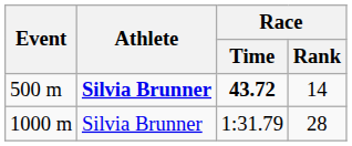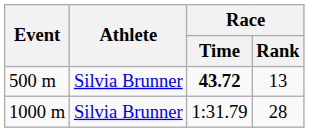500 m | Athlete: bold -> normal
500 m | Race / Rank: 14 -> 13
